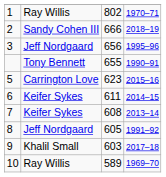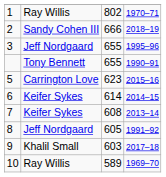3 | column 3: 656 -> 655
6 | column 3: 611 -> 614
